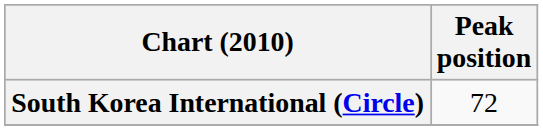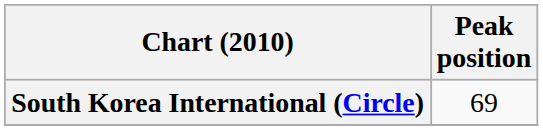South Korea International (Circle) | Peak position: 72 -> 69
